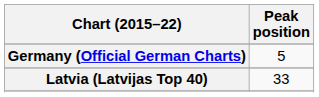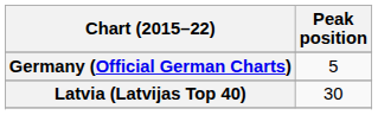Latvia (Latvijas Top 40) | Peak position: 33 -> 30
